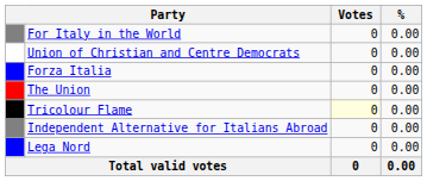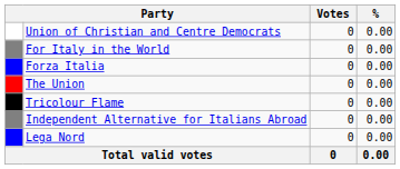rows swapped: For Italy in the World <-> Union of Christian and Centre Democrats
Tricolour Flame | Votes: lightyellow background -> no background
